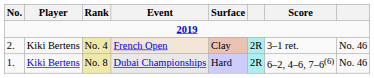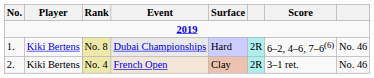rows swapped: No. 8 <-> No. 4
